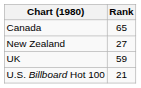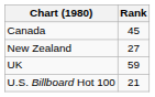Canada | Rank: 65 -> 45
